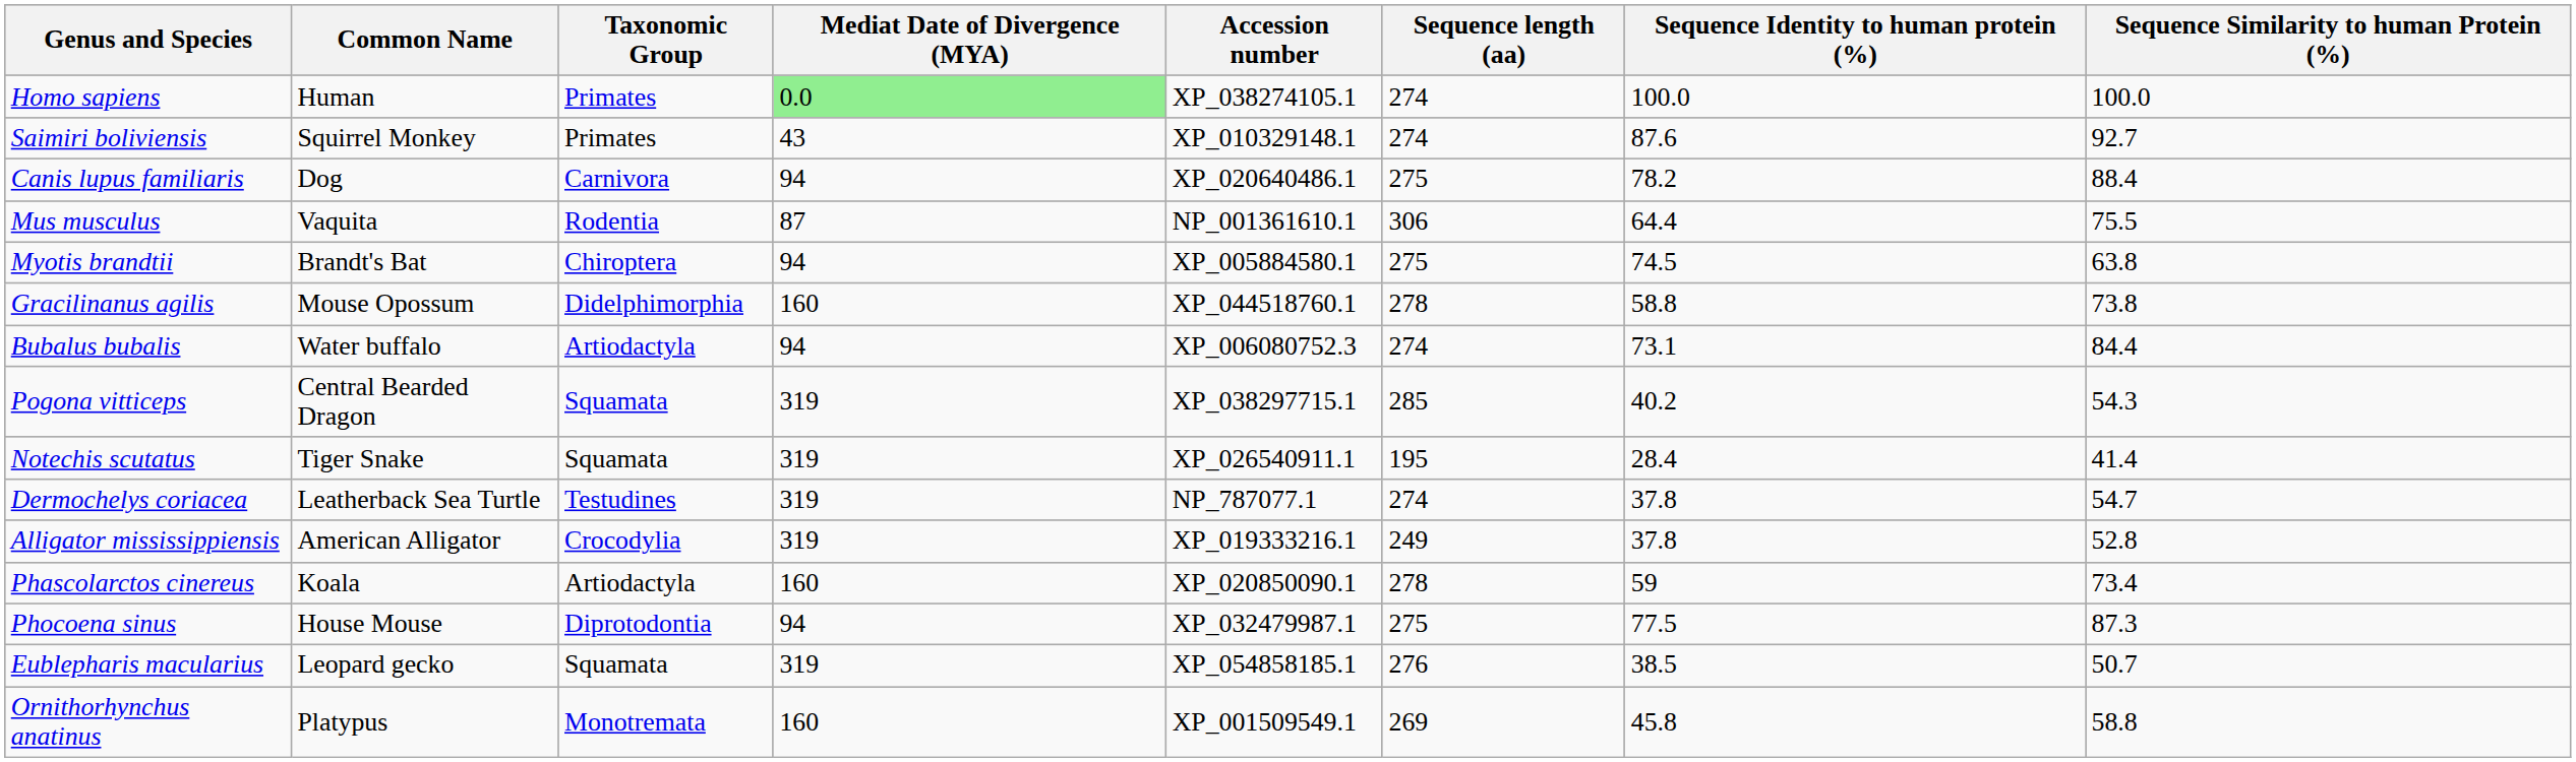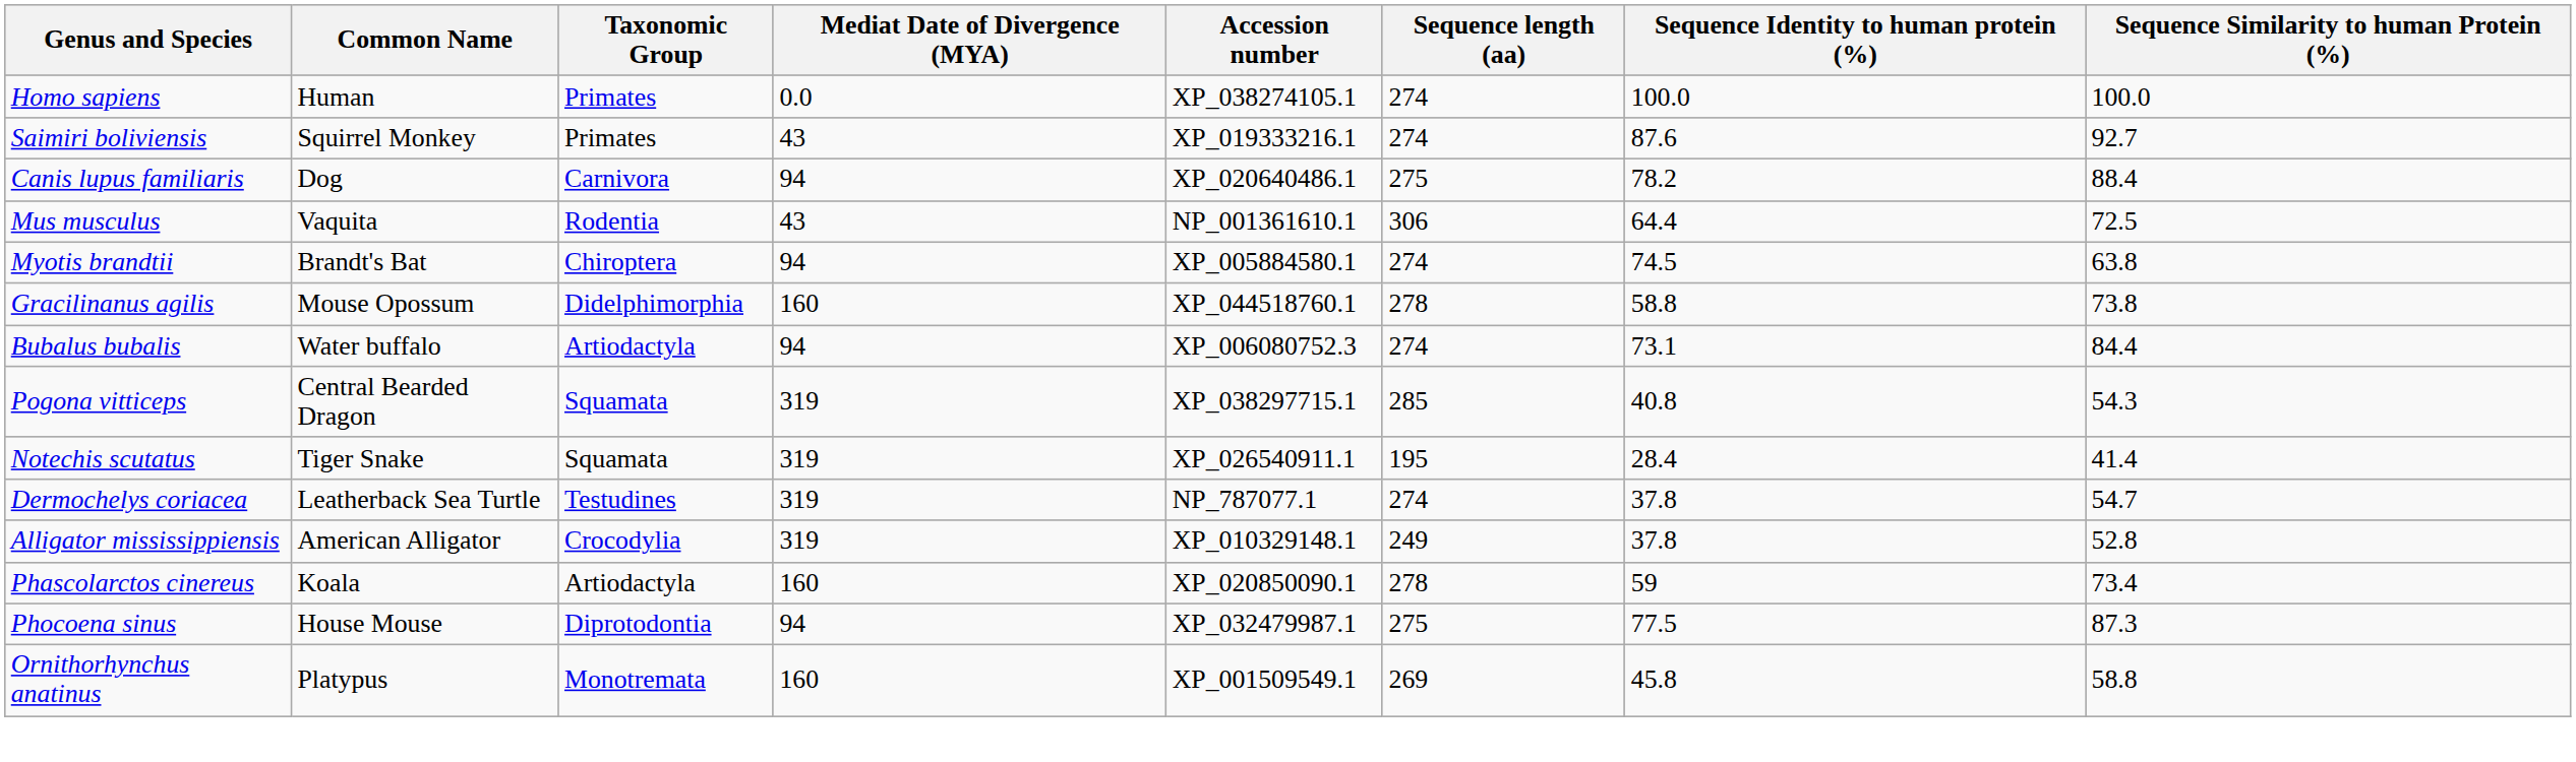Homo sapiens | Mediat Date of Divergence (MYA): lightgreen background -> no background
Saimiri boliviensis | Accession number: XP_010329148.1 -> XP_019333216.1
Mus musculus | Mediat Date of Divergence (MYA): 87 -> 43
Mus musculus | Sequence Similarity to human Protein (%): 75.5 -> 72.5
Myotis brandtii | Sequence length (aa): 275 -> 274
Pogona vitticeps | Sequence Identity to human protein (%): 40.2 -> 40.8
Alligator mississippiensis | Accession number: XP_019333216.1 -> XP_010329148.1
- row: Eublepharis macularius | Leopard gecko | Squamata | 319 | XP_054858185.1 | 276 | 38.5 | 50.7
